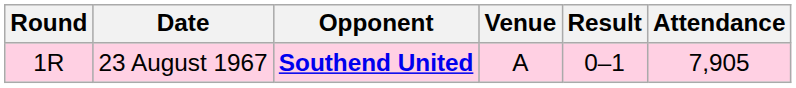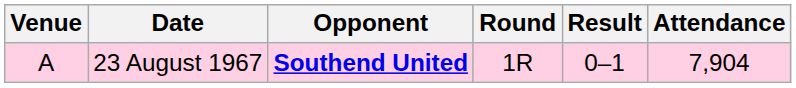columns swapped: Round <-> Venue
23 August 1967 | Attendance: 7,905 -> 7,904
